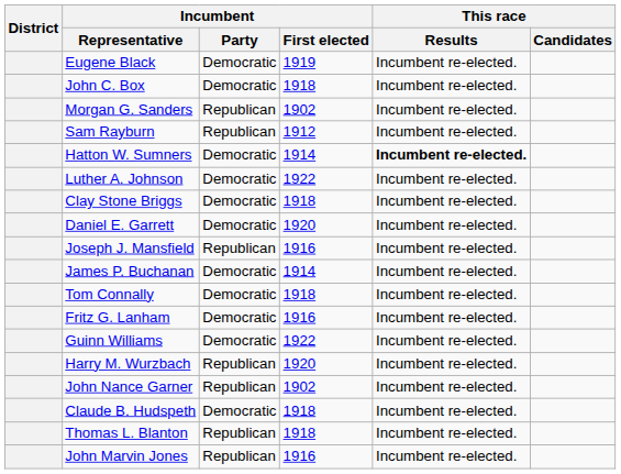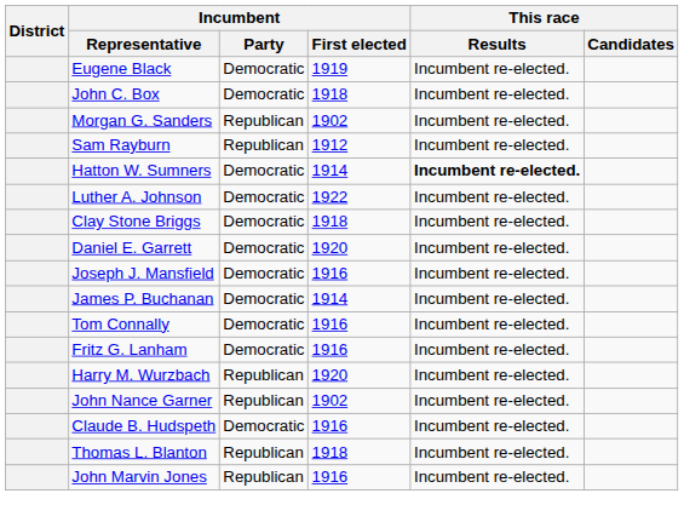Joseph J. Mansfield | Incumbent / Party: Republican -> Democratic
Tom Connally | Incumbent / First elected: 1918 -> 1916
- row: Guinn Williams | Democratic | 1922 | Incumbent re-elected.
Claude B. Hudspeth | Incumbent / First elected: 1918 -> 1916
